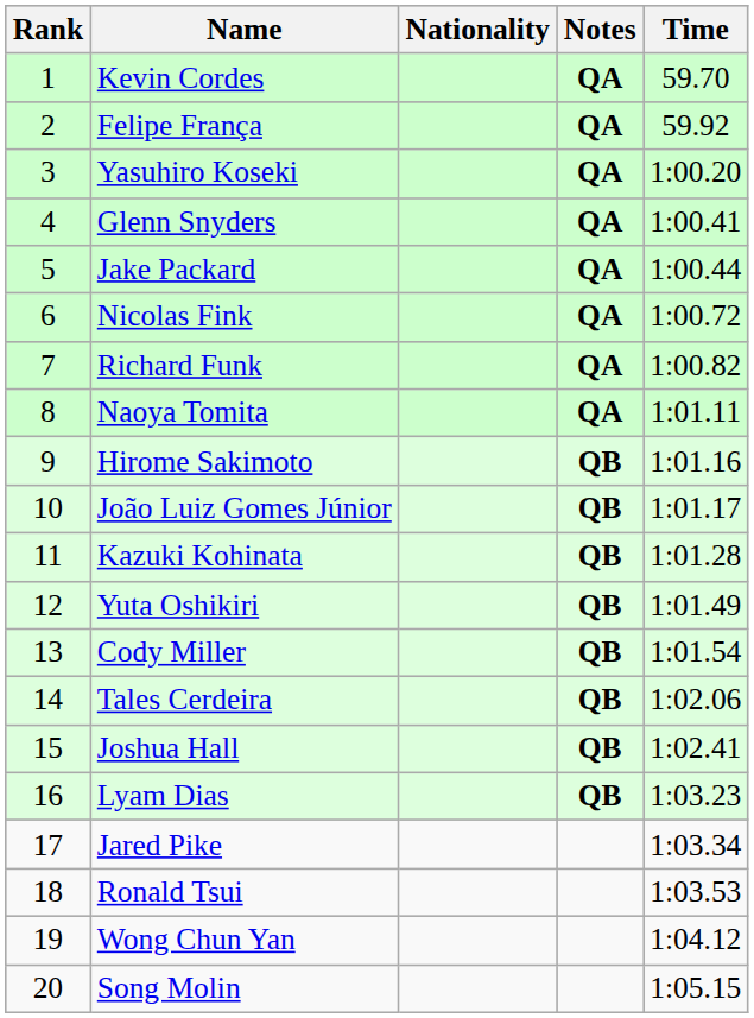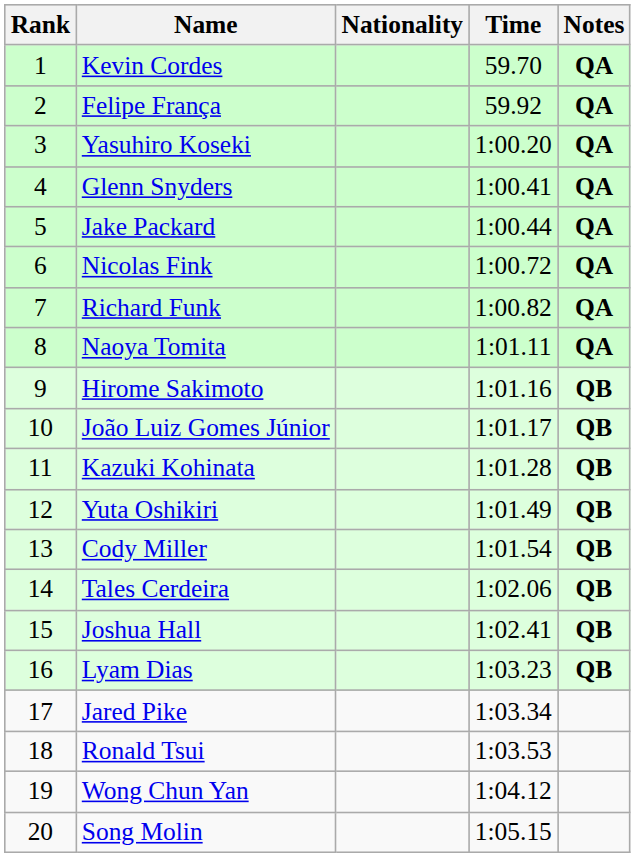columns swapped: Time <-> Notes
